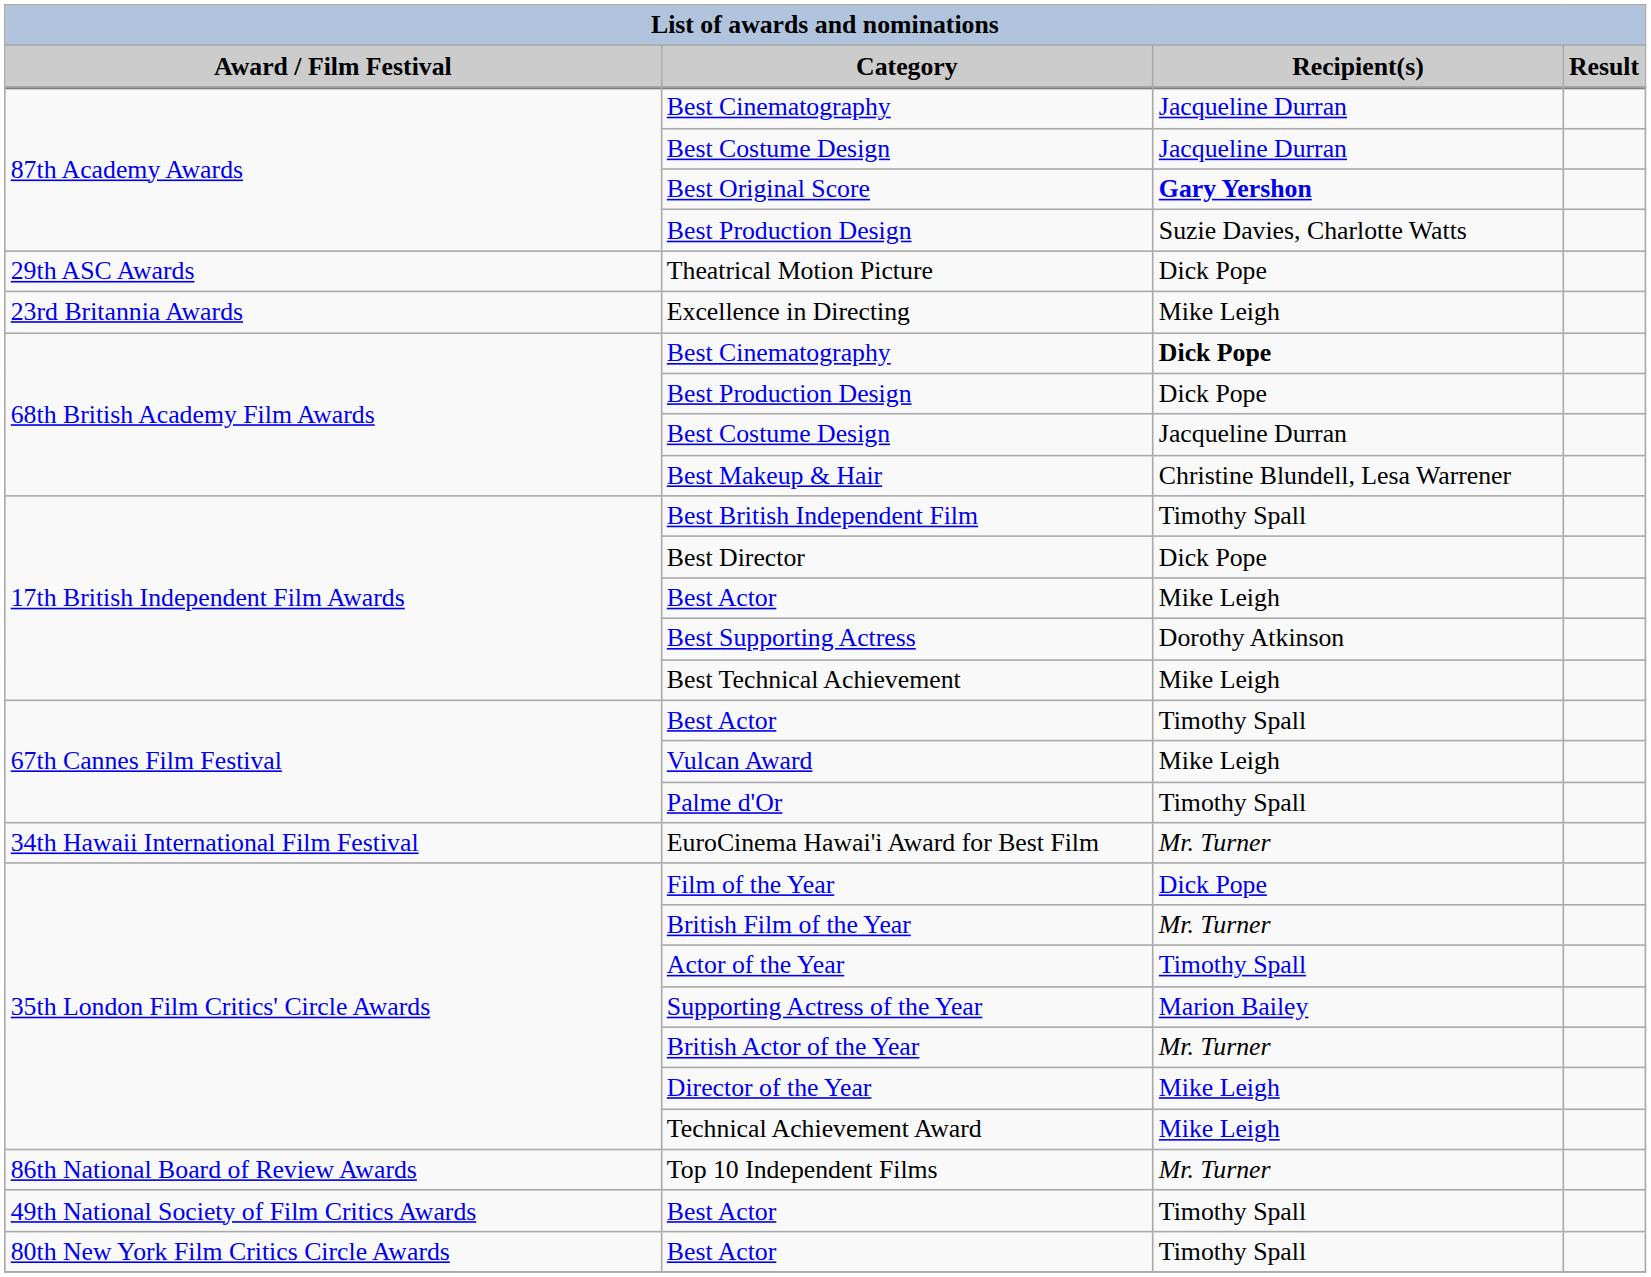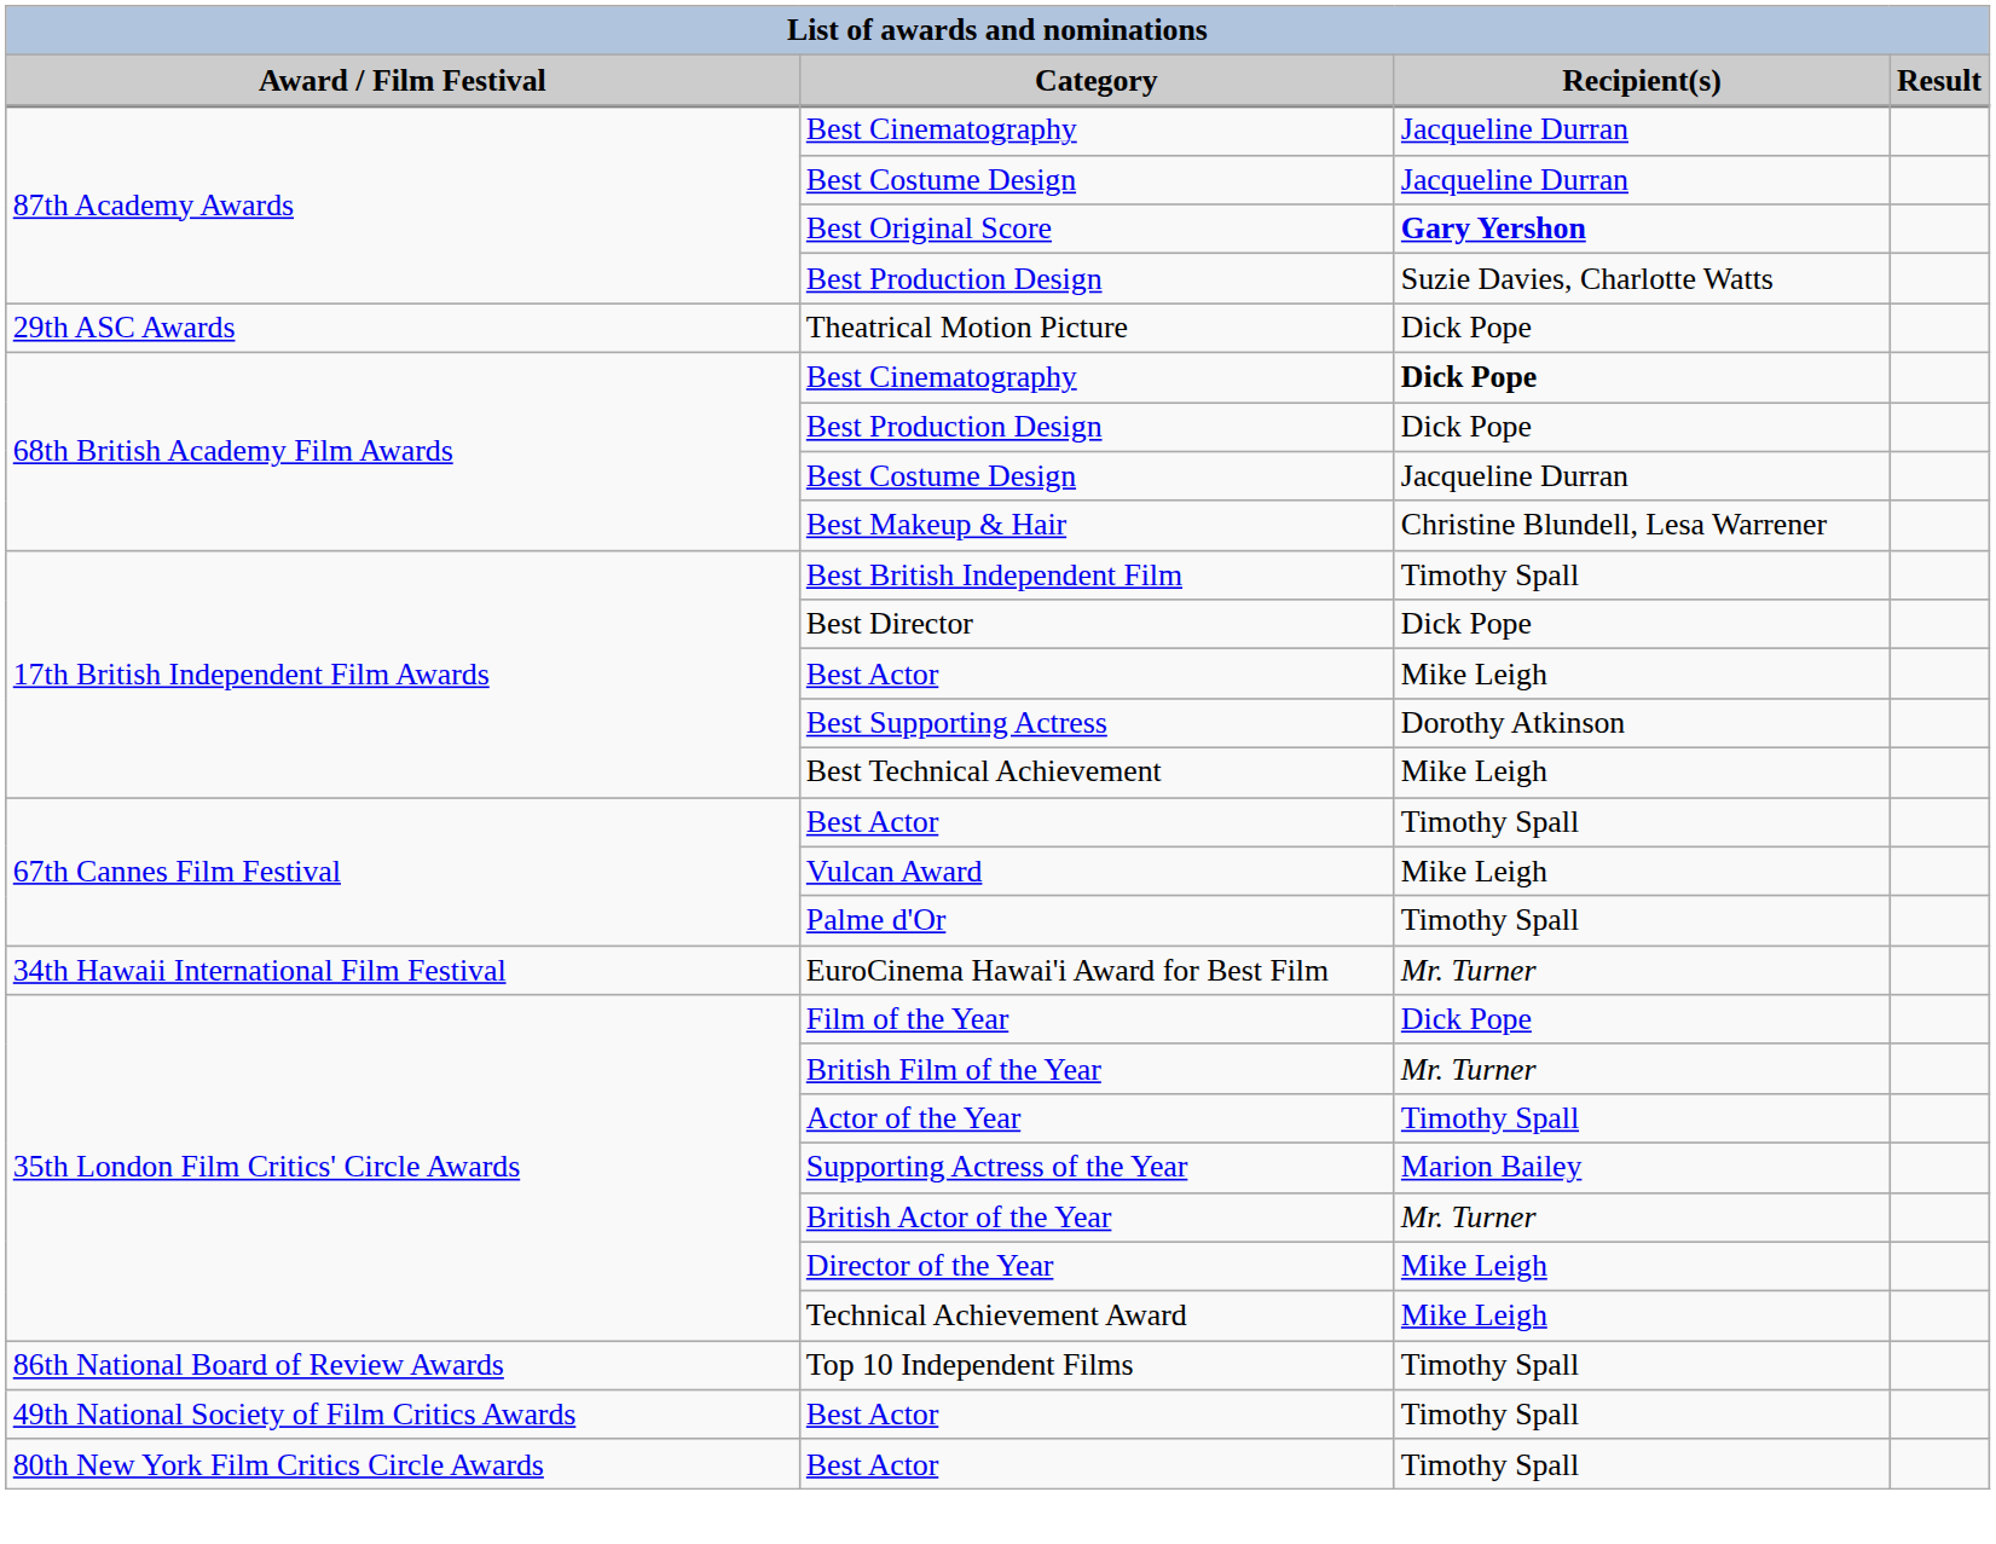- row: 23rd Britannia Awards | Excellence in Directing | Mike Leigh
Top 10 Independent Films | Recipient(s): Mr. Turner -> Timothy Spall
